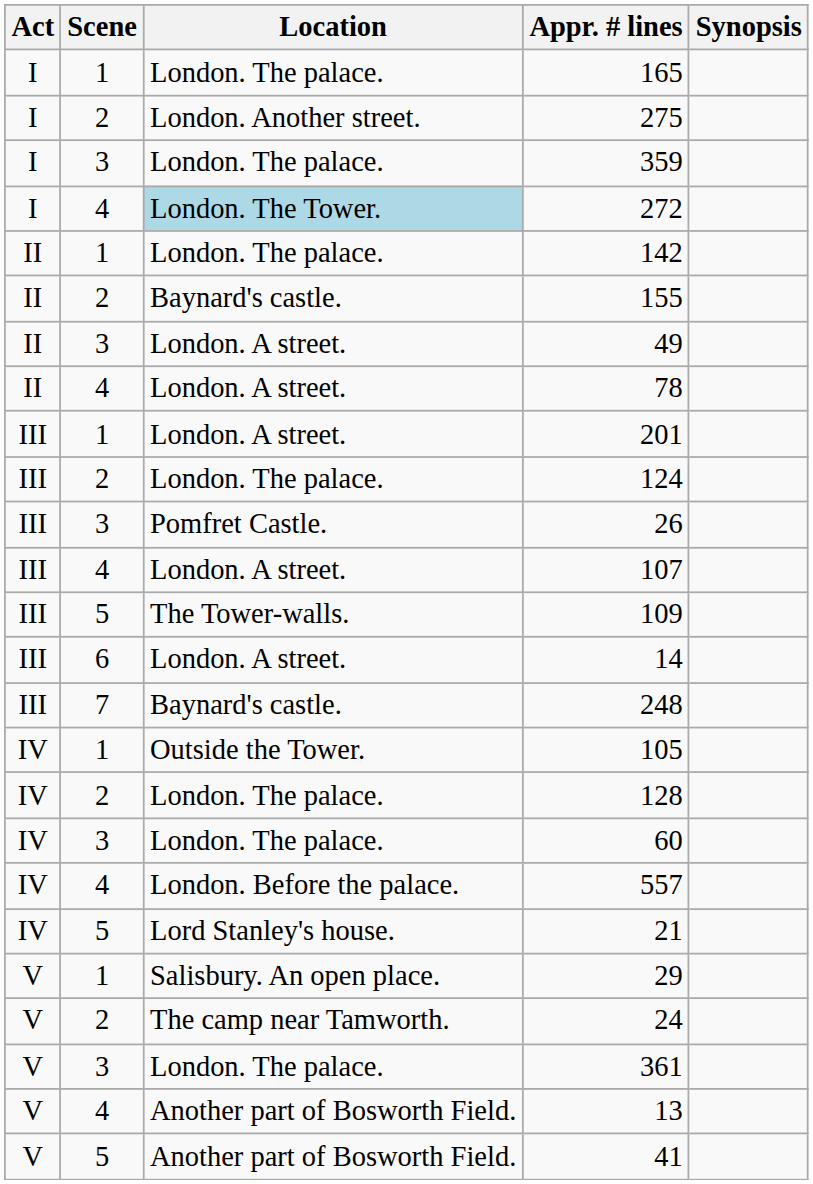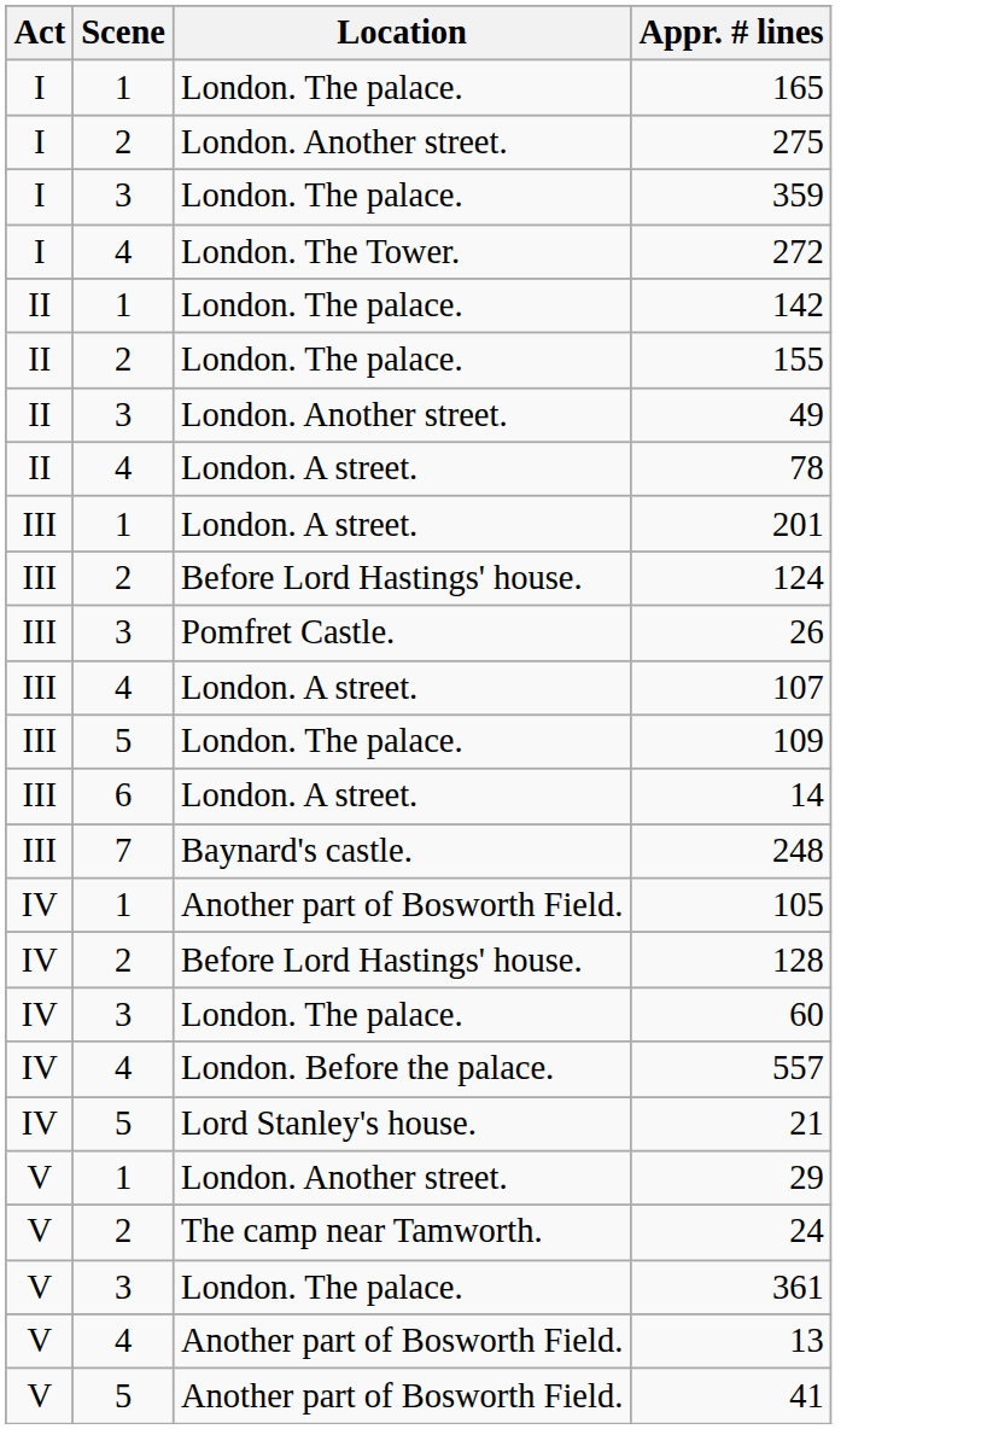- column: Synopsis
272 | Location: lightblue background -> no background
155 | Location: Baynard's castle. -> London. The palace.
49 | Location: London. A street. -> London. Another street.
124 | Location: London. The palace. -> Before Lord Hastings' house.
109 | Location: The Tower-walls. -> London. The palace.
105 | Location: Outside the Tower. -> Another part of Bosworth Field.
128 | Location: London. The palace. -> Before Lord Hastings' house.
29 | Location: Salisbury. An open place. -> London. Another street.
